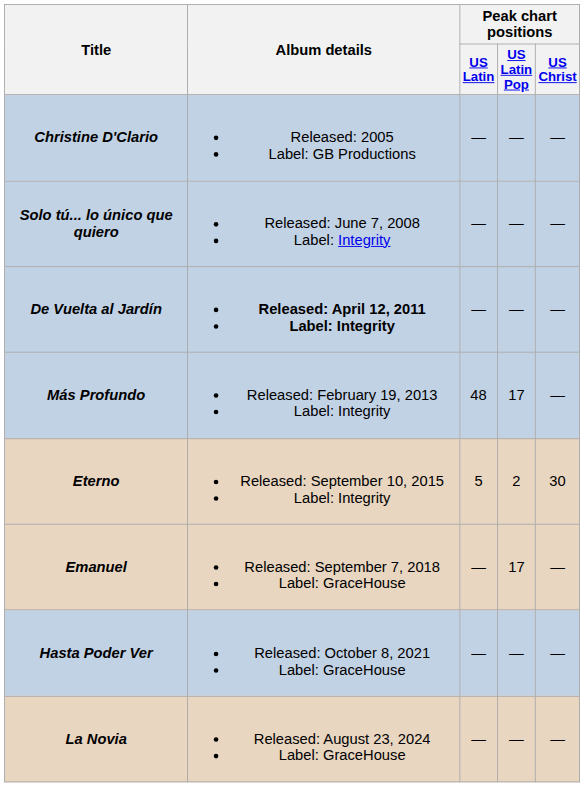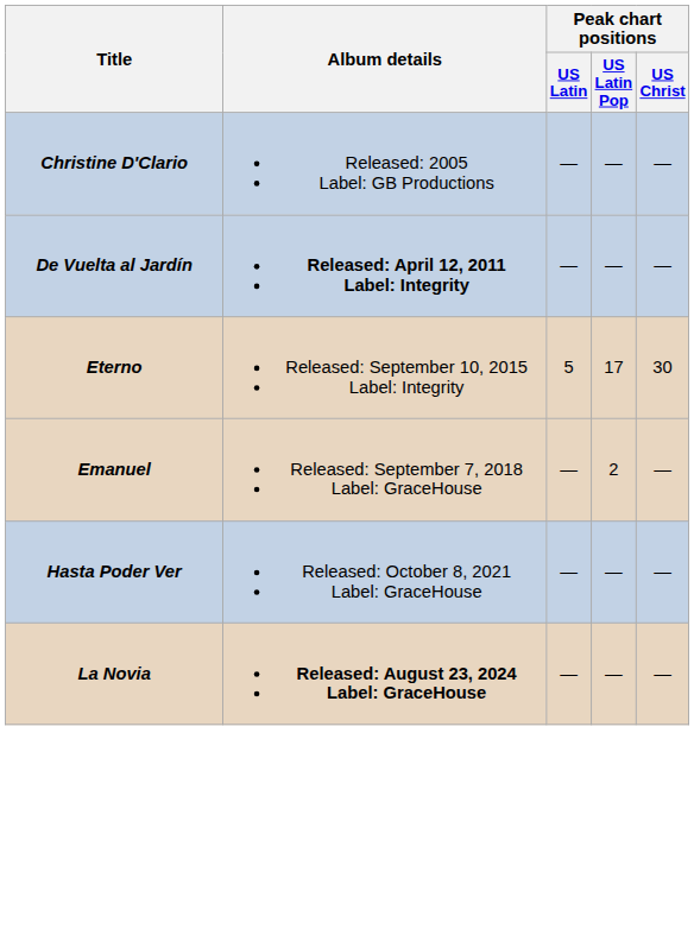- row: Solo tú... lo único que quiero | Released: June 7, 2008 Label: Integrity | — | — | —
- row: Más Profundo | Released: February 19, 2013 Label: Integrity | 48 | 17 | —
Eterno | Peak chart positions / US Latin Pop: 2 -> 17
Emanuel | Peak chart positions / US Latin Pop: 17 -> 2
La Novia | Album details: normal -> bold
